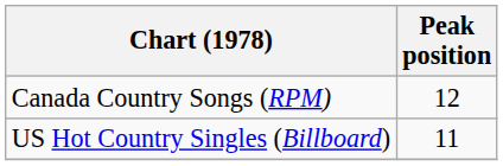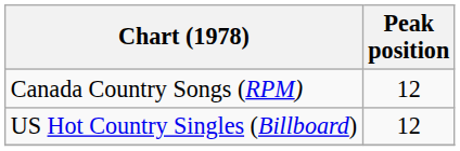US Hot Country Singles (Billboard) | Peak position: 11 -> 12
